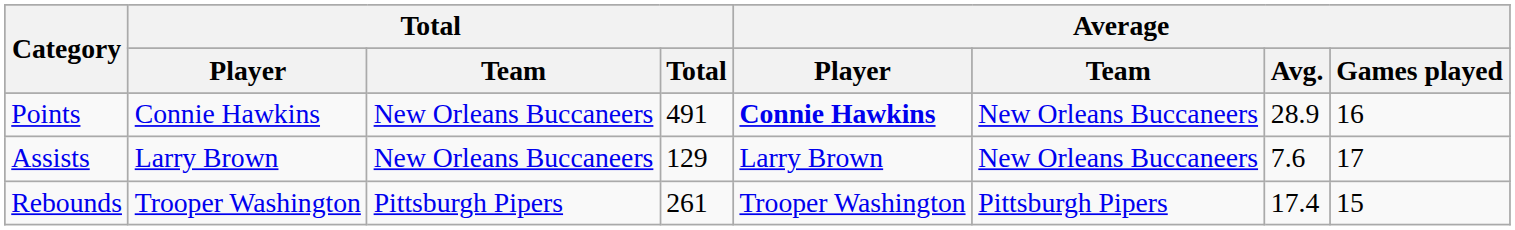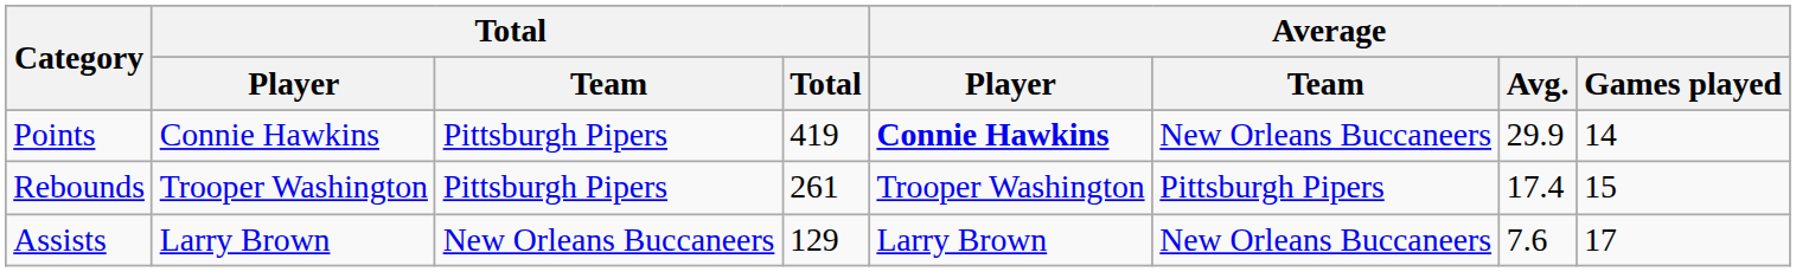Points | Total / Team: New Orleans Buccaneers -> Pittsburgh Pipers
Points | Total: 491 -> 419
Points | Average / Avg.: 28.9 -> 29.9
Points | Average / Games played: 16 -> 14
rows swapped: Rebounds <-> Assists
